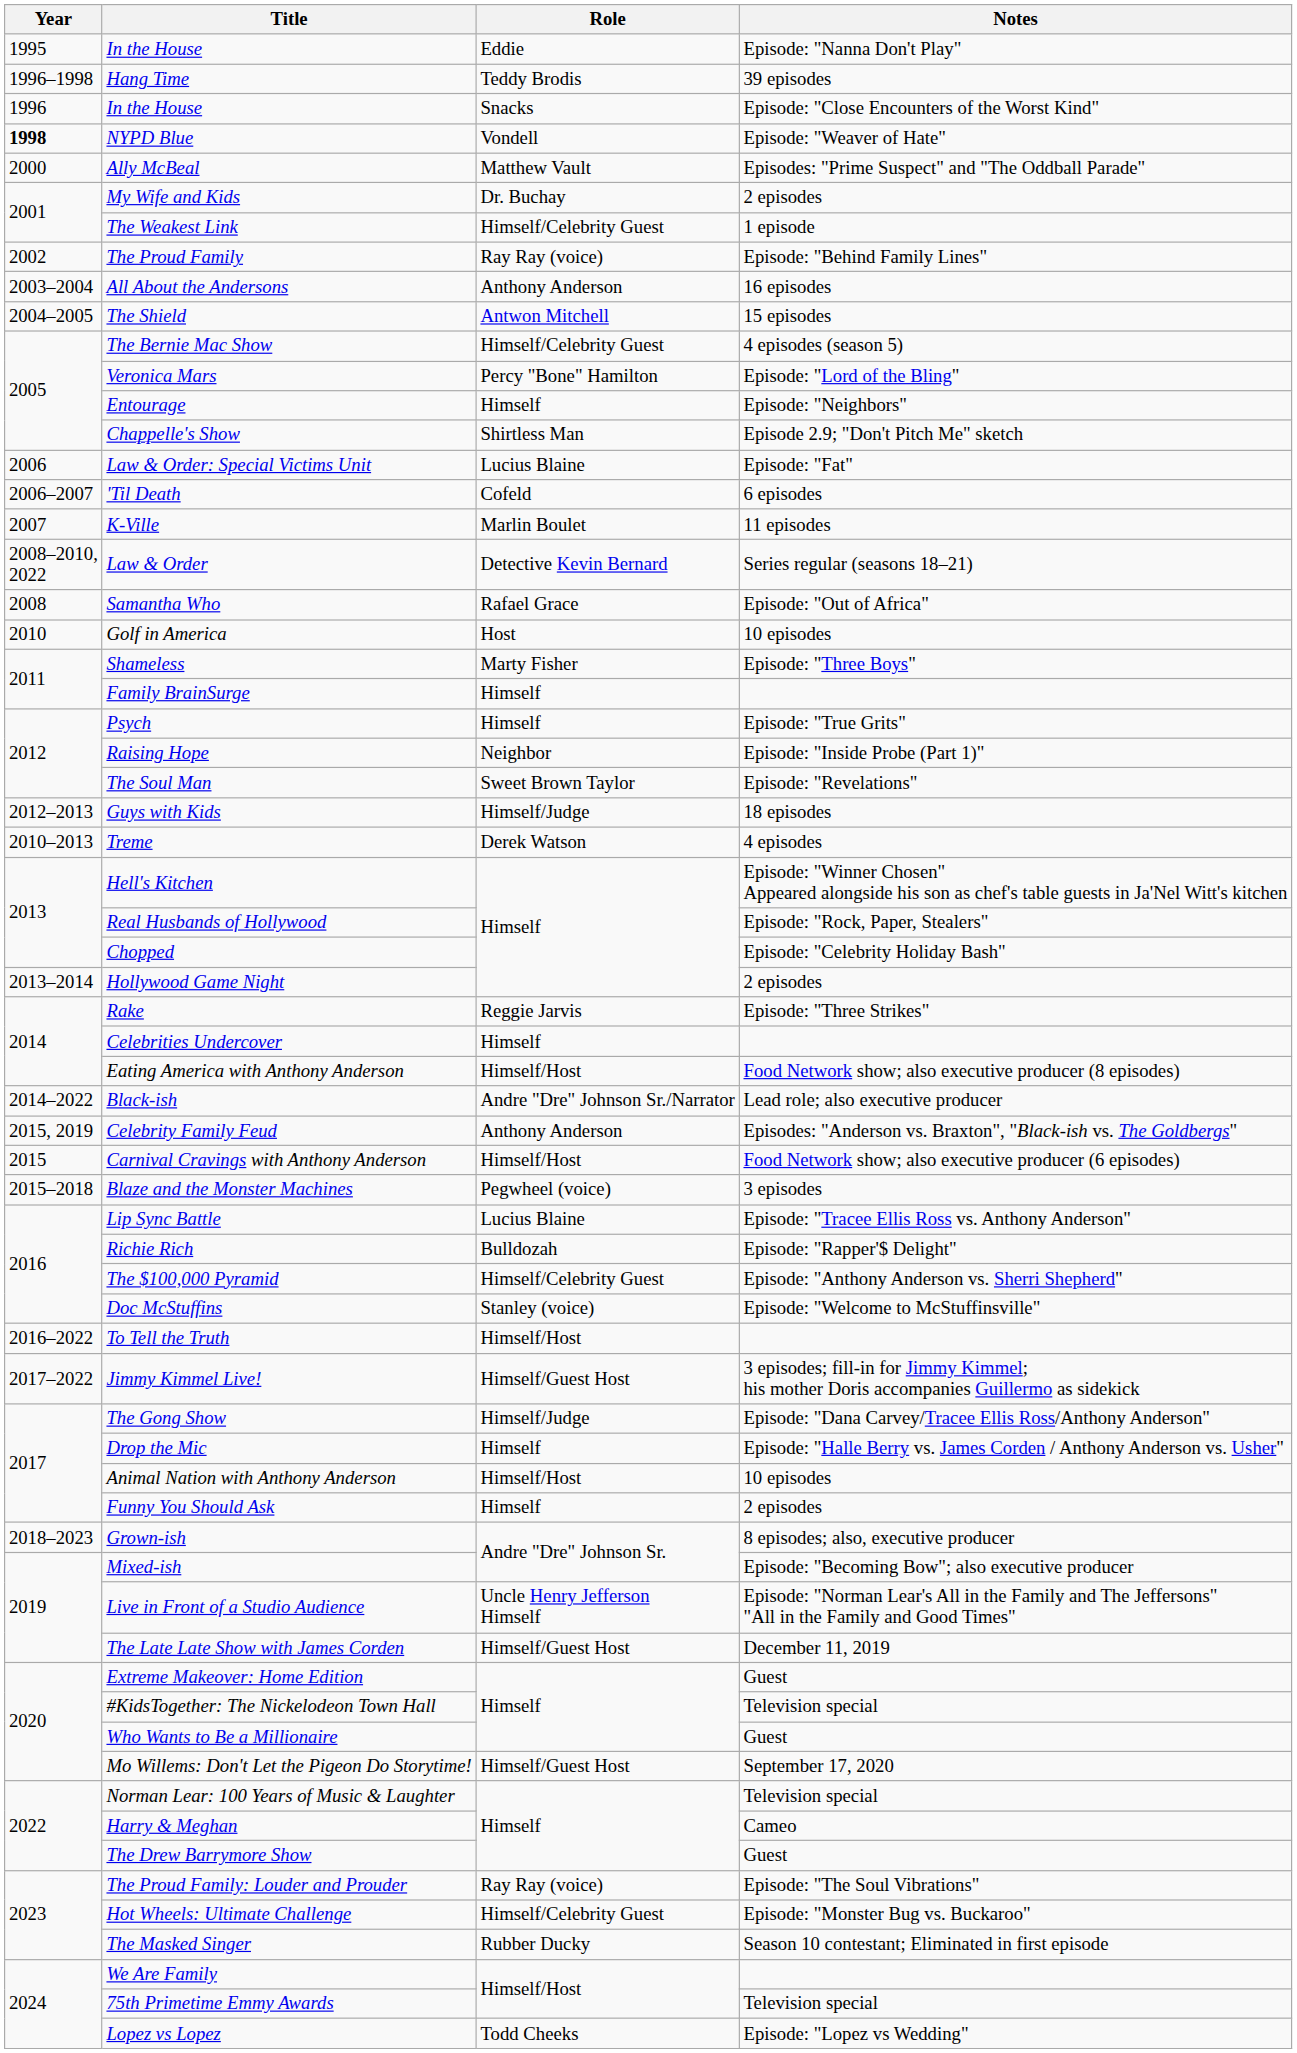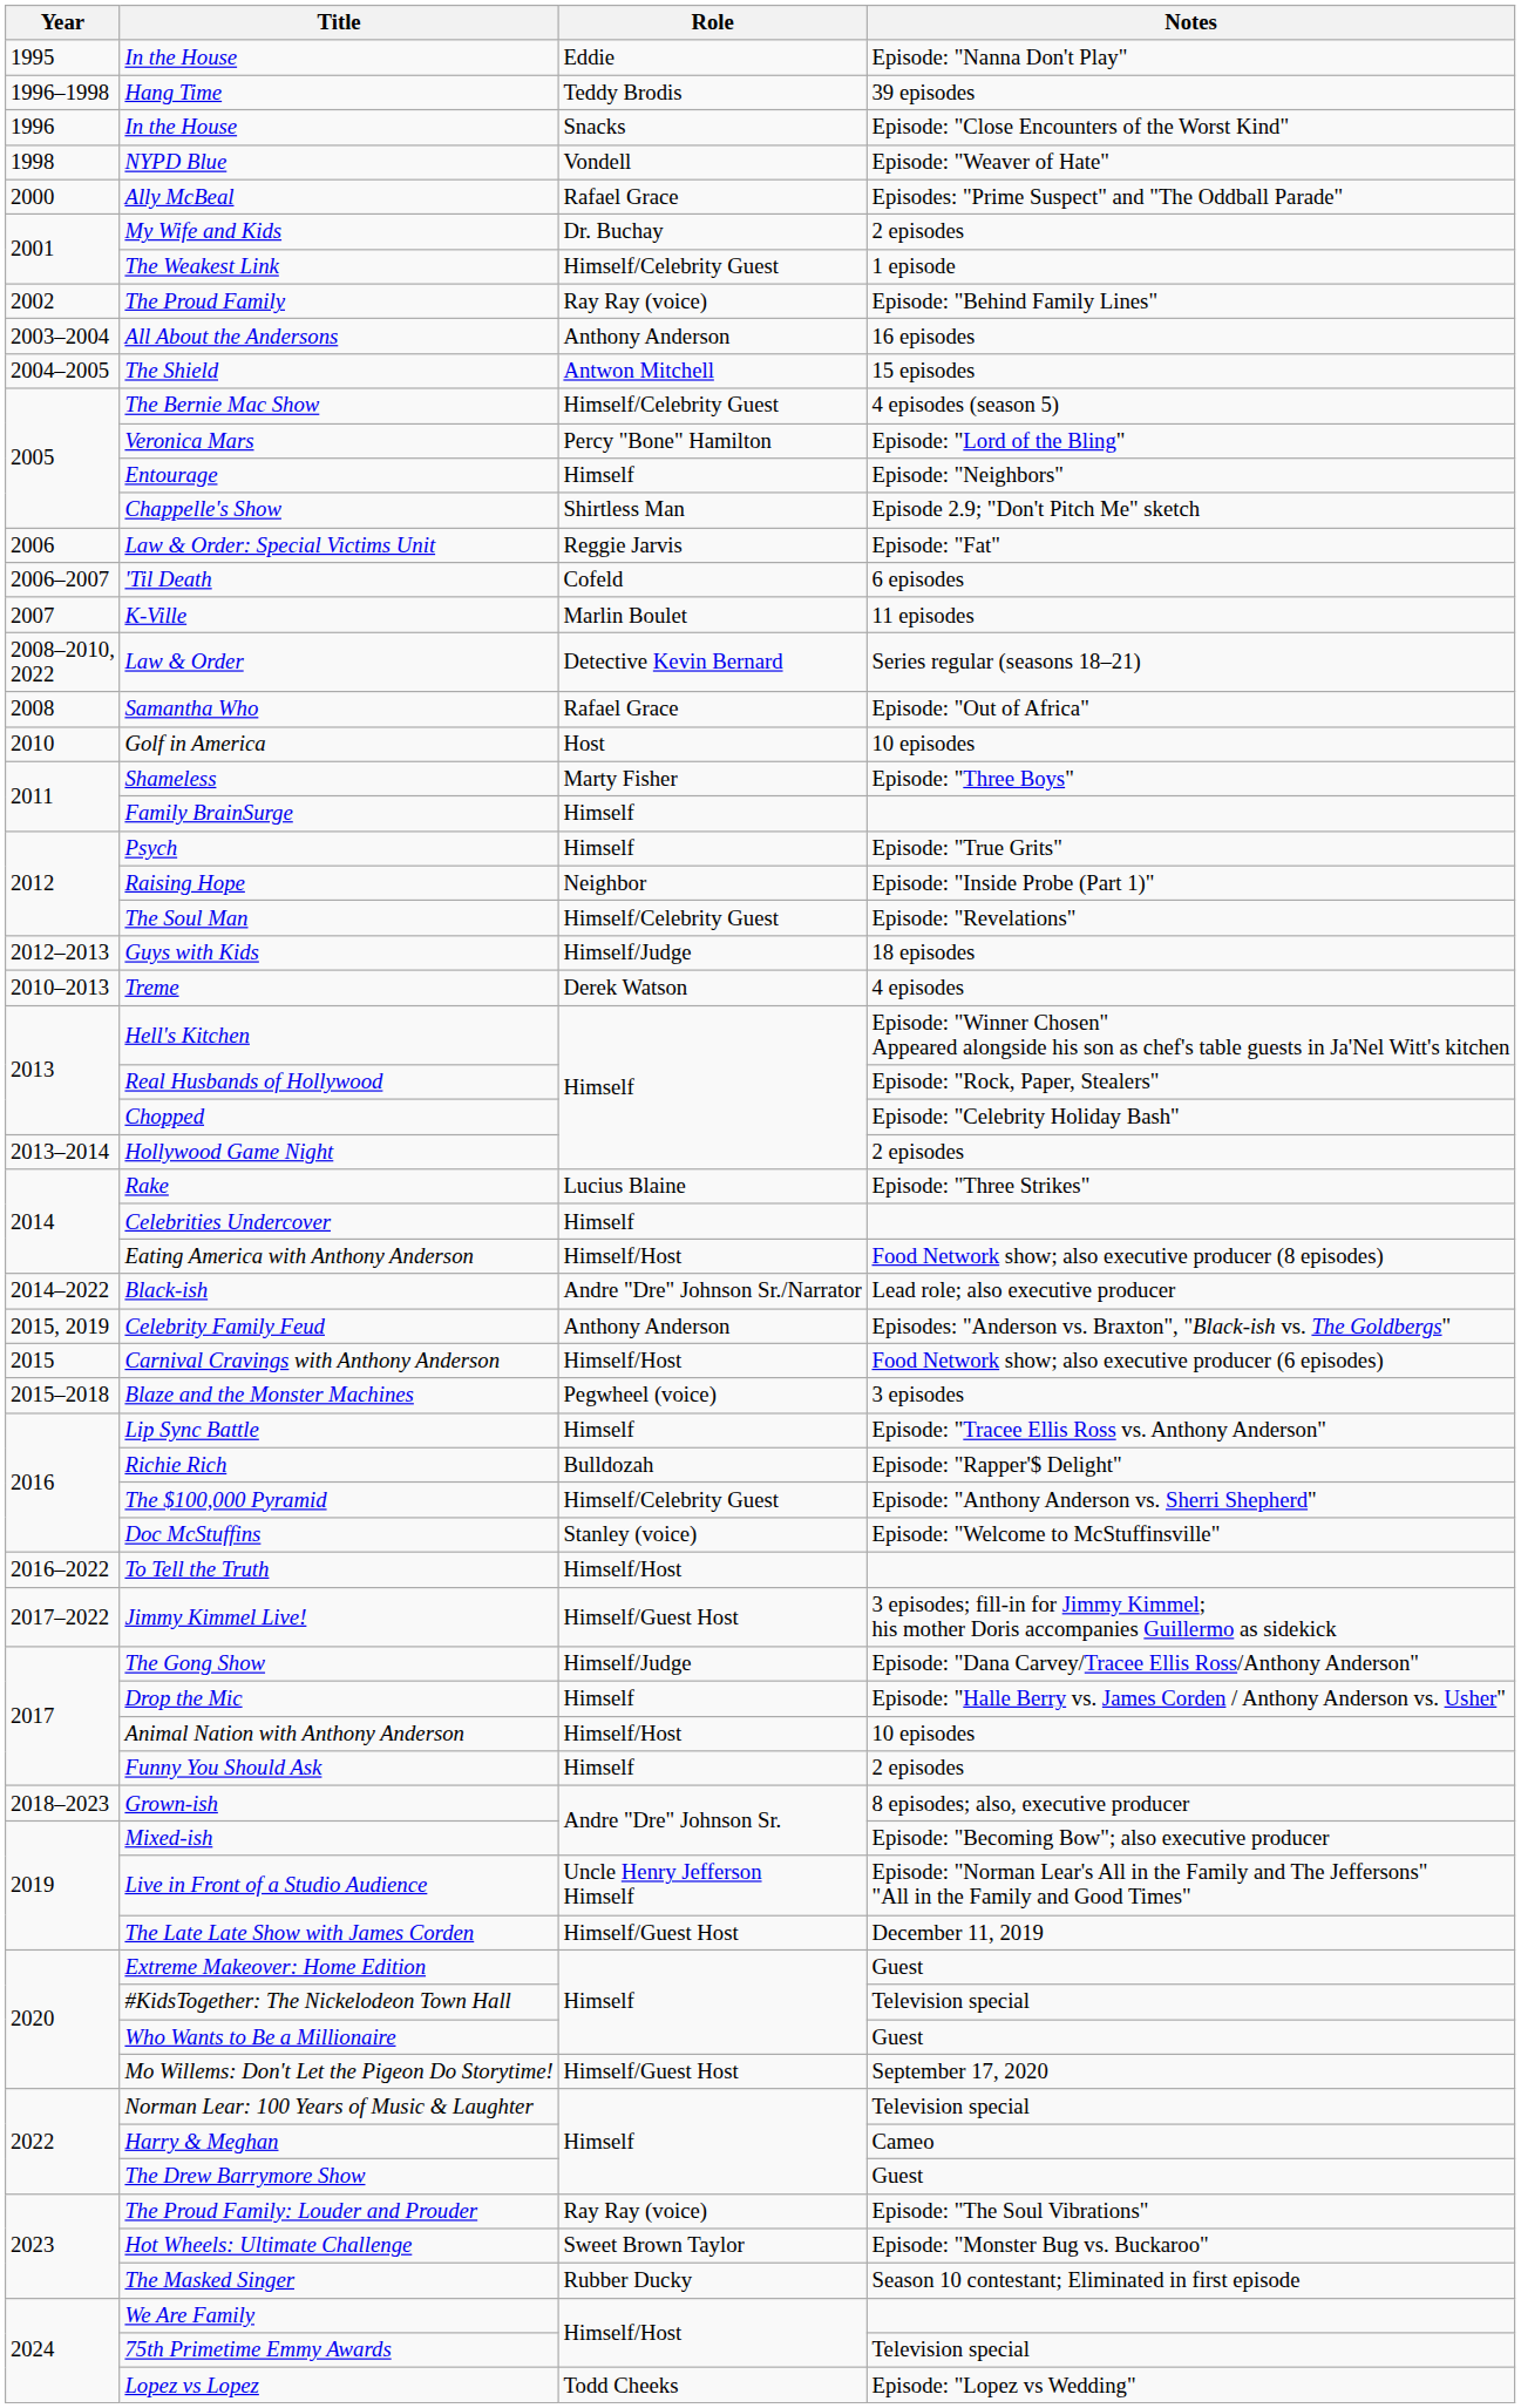NYPD Blue | Year: bold -> normal
Ally McBeal | Role: Matthew Vault -> Rafael Grace
Law & Order: Special Victims Unit | Role: Lucius Blaine -> Reggie Jarvis
The Soul Man | Role: Sweet Brown Taylor -> Himself/Celebrity Guest
Rake | Role: Reggie Jarvis -> Lucius Blaine
Lip Sync Battle | Role: Lucius Blaine -> Himself
Hot Wheels: Ultimate Challenge | Role: Himself/Celebrity Guest -> Sweet Brown Taylor
